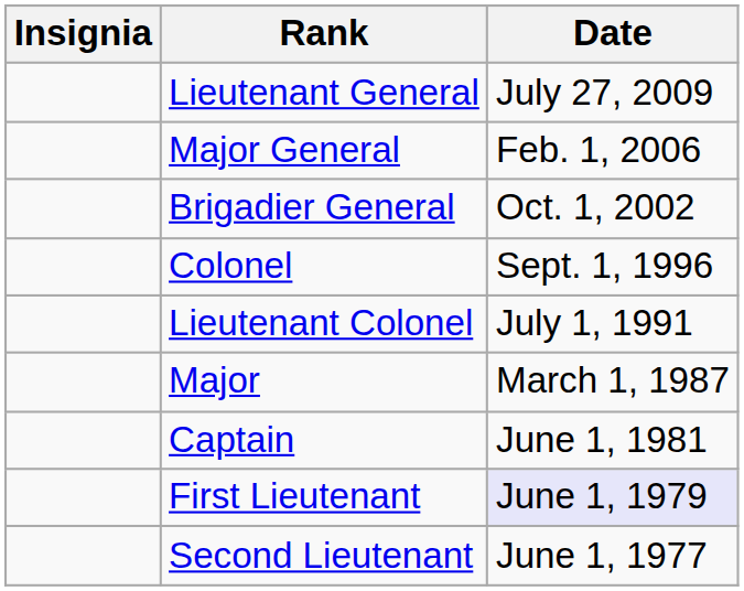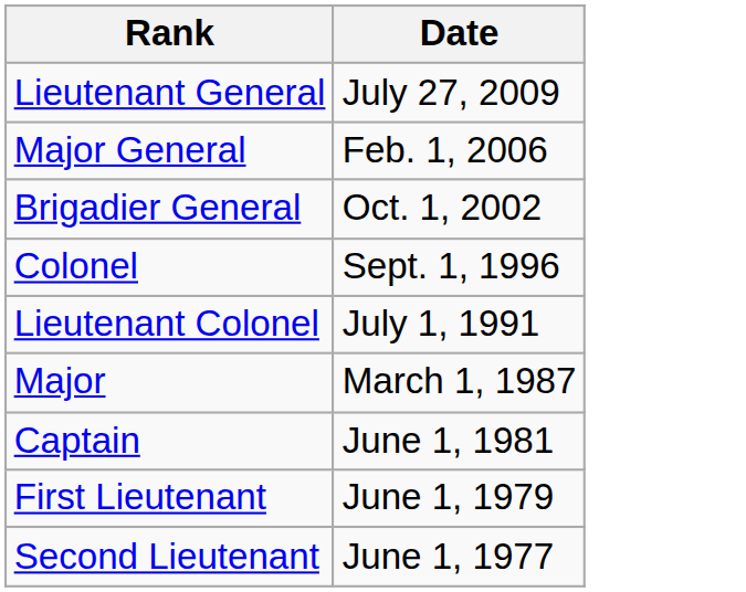- column: Insignia
First Lieutenant | Date: lavender background -> no background
